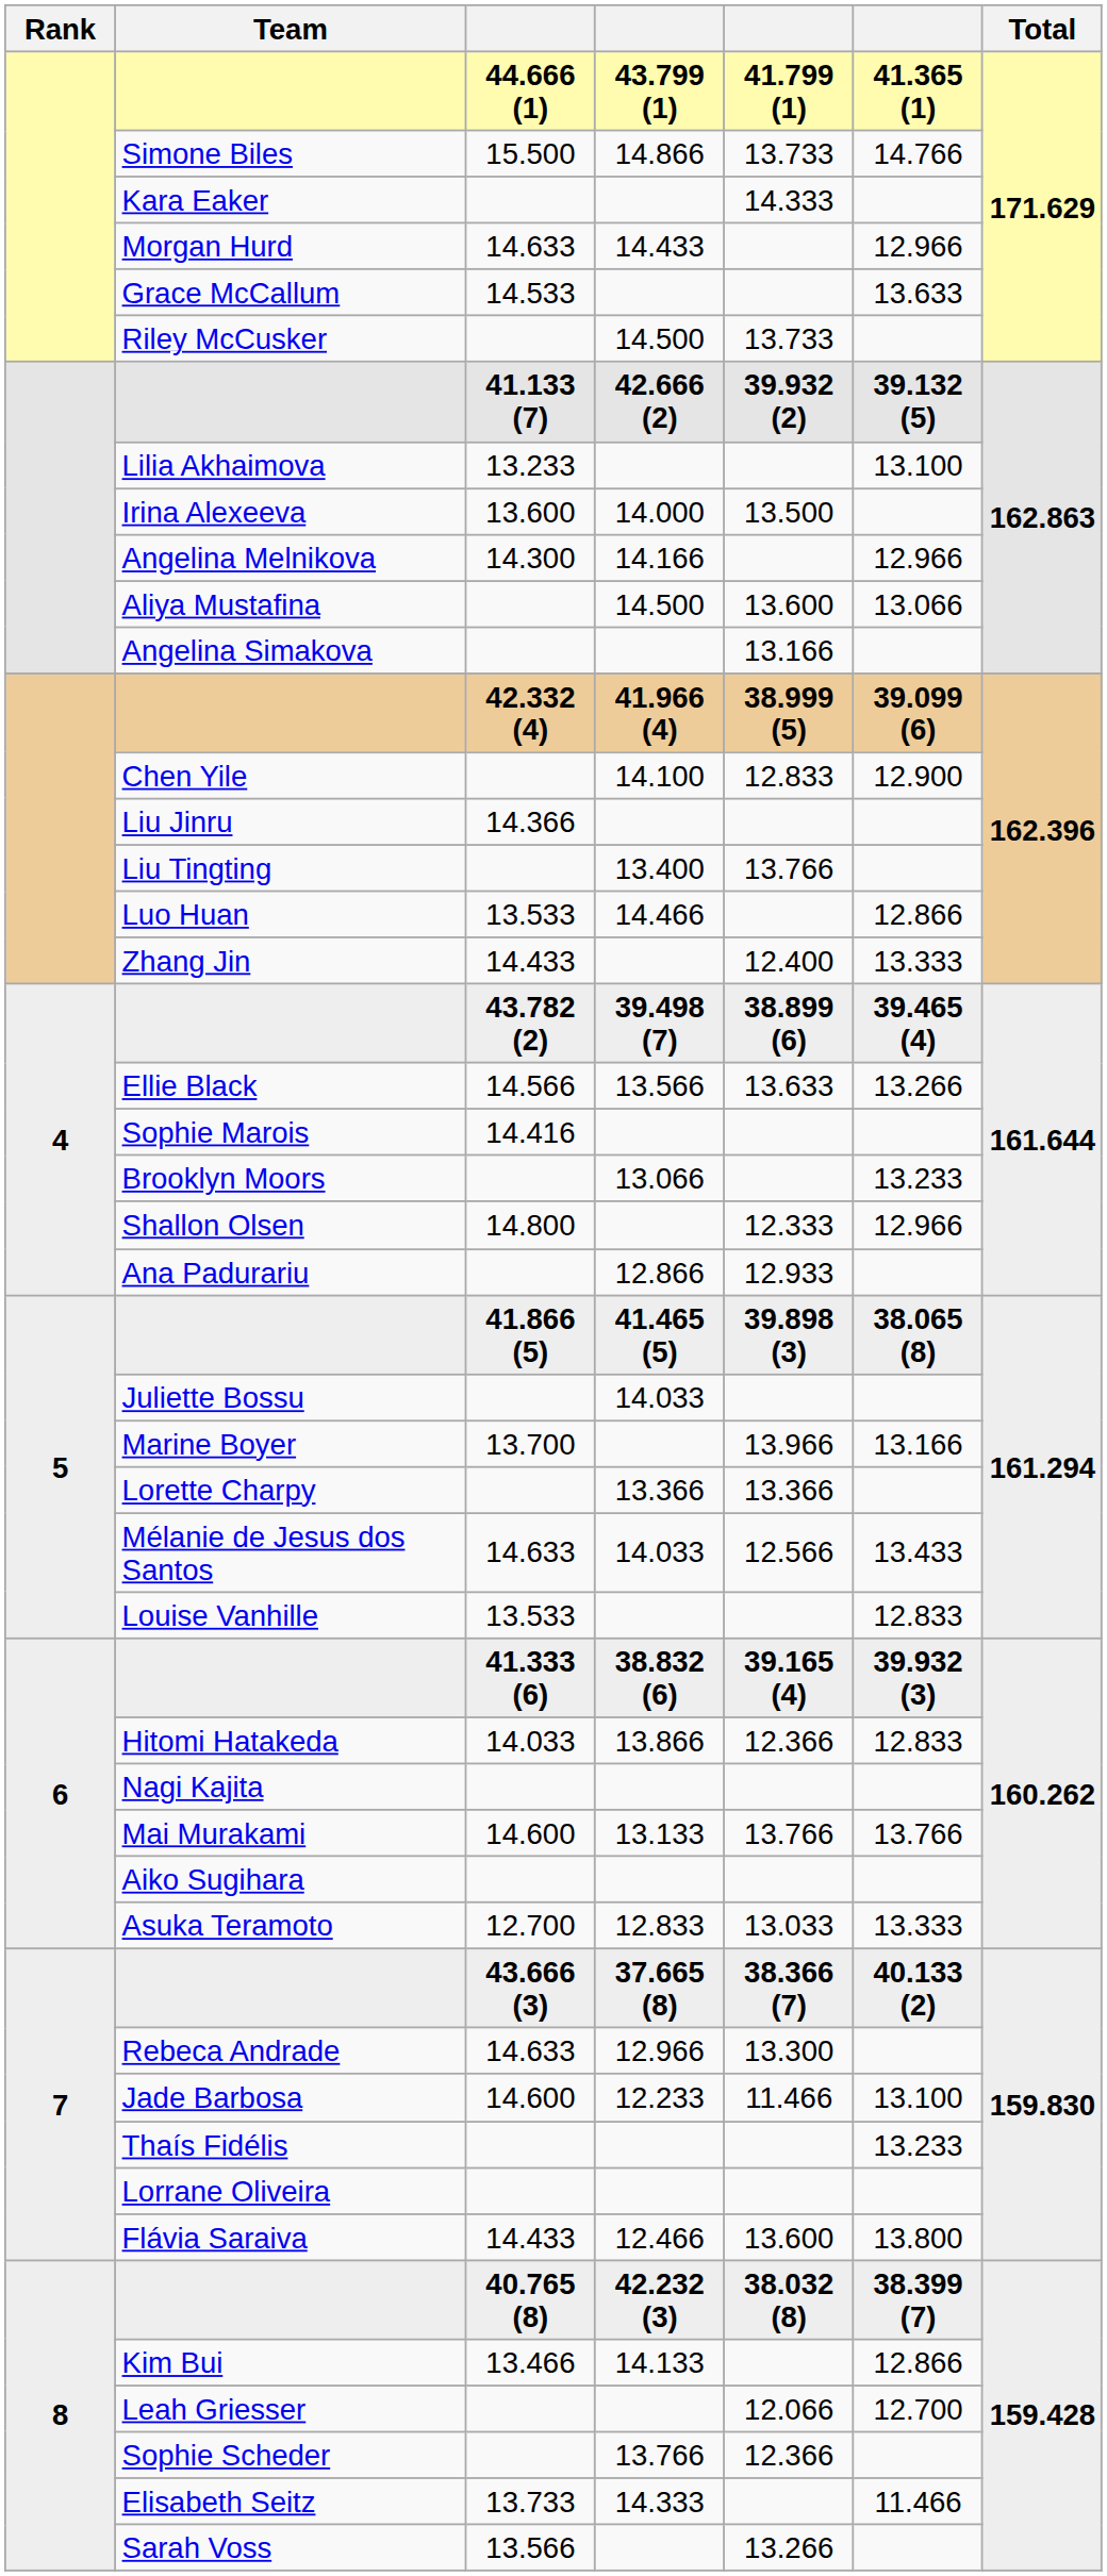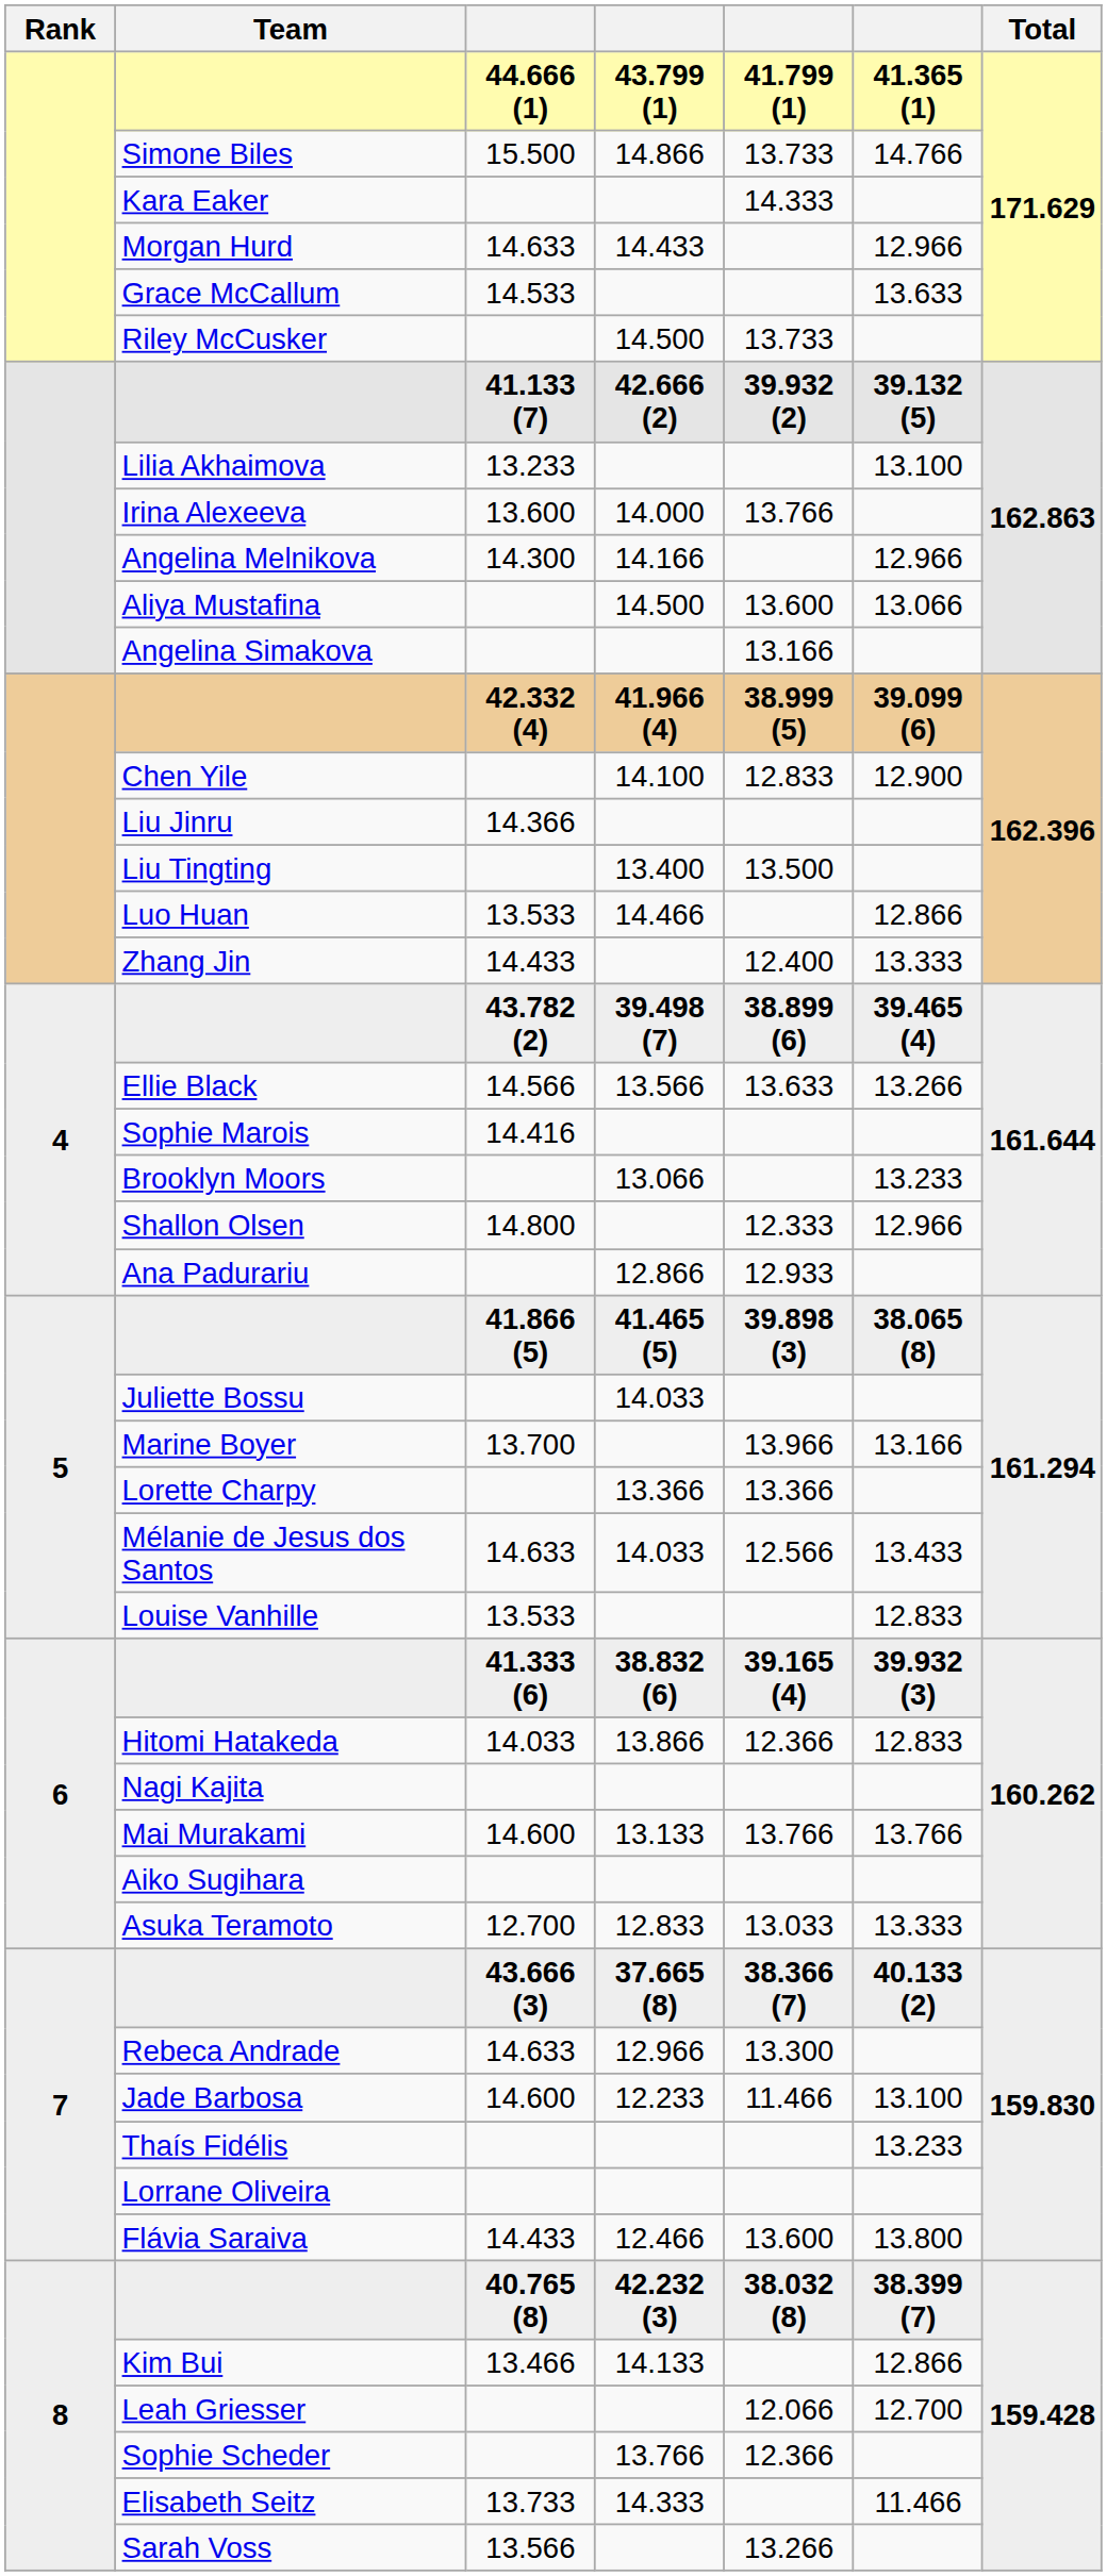Irina Alexeeva | column 5: 13.500 -> 13.766
Liu Tingting | column 5: 13.766 -> 13.500
